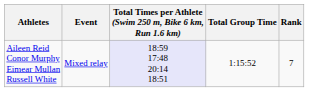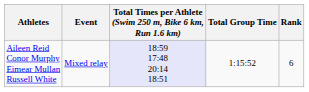Aileen Reid Conor Murphy Eimear Mullan Russell White | Rank: 7 -> 6
